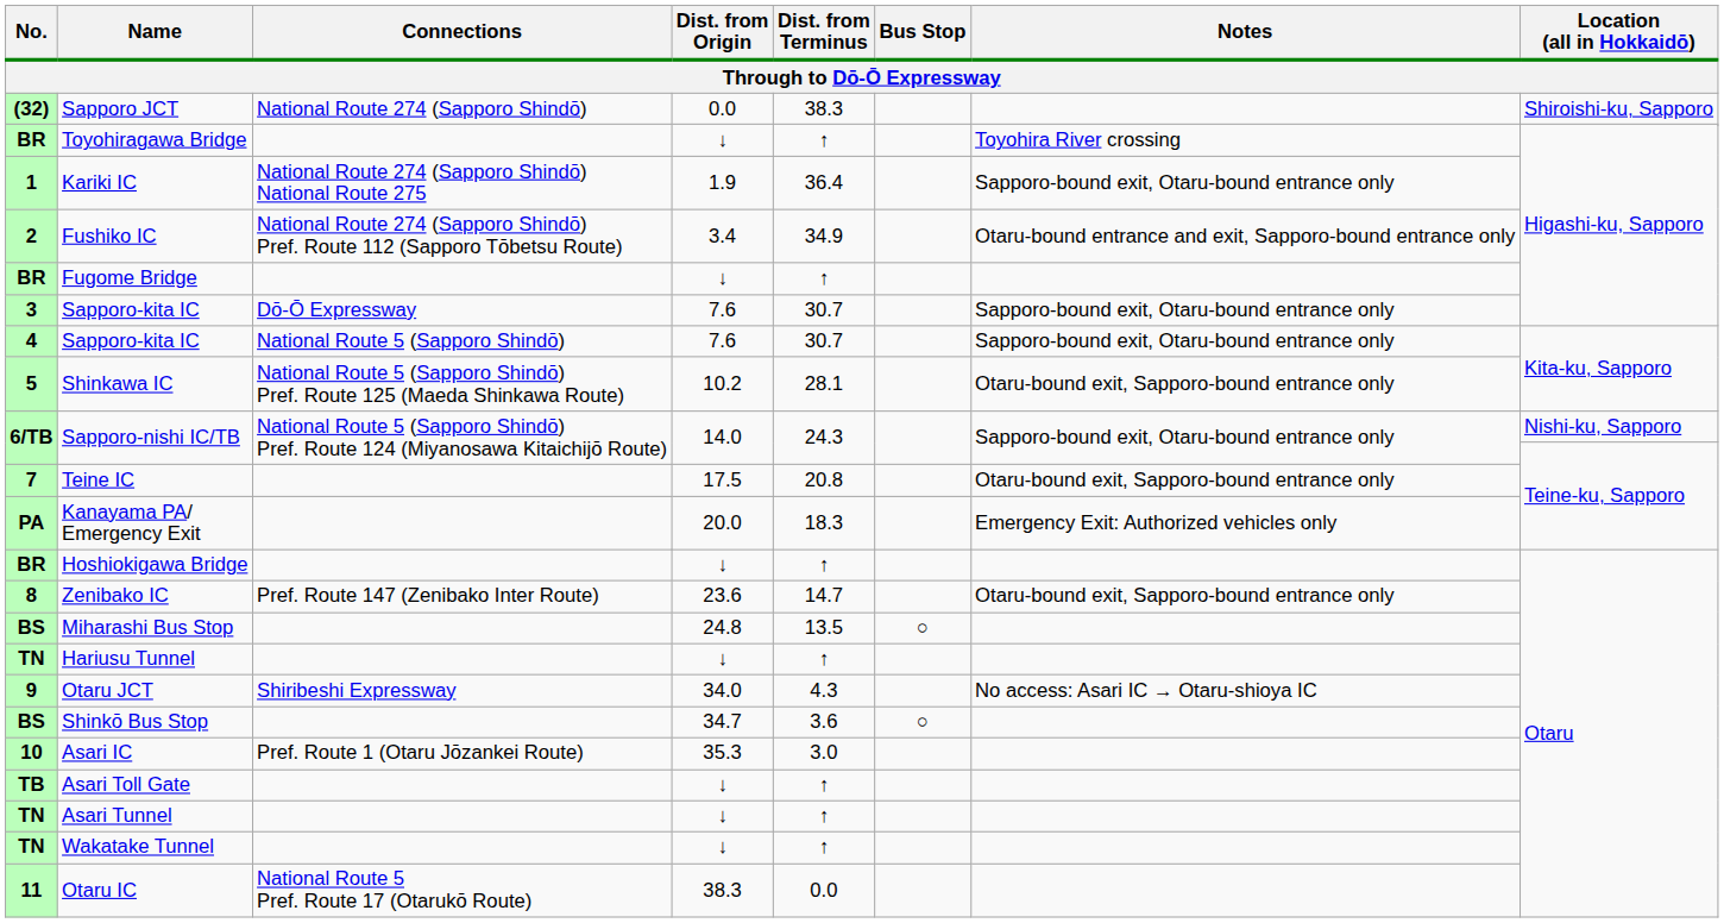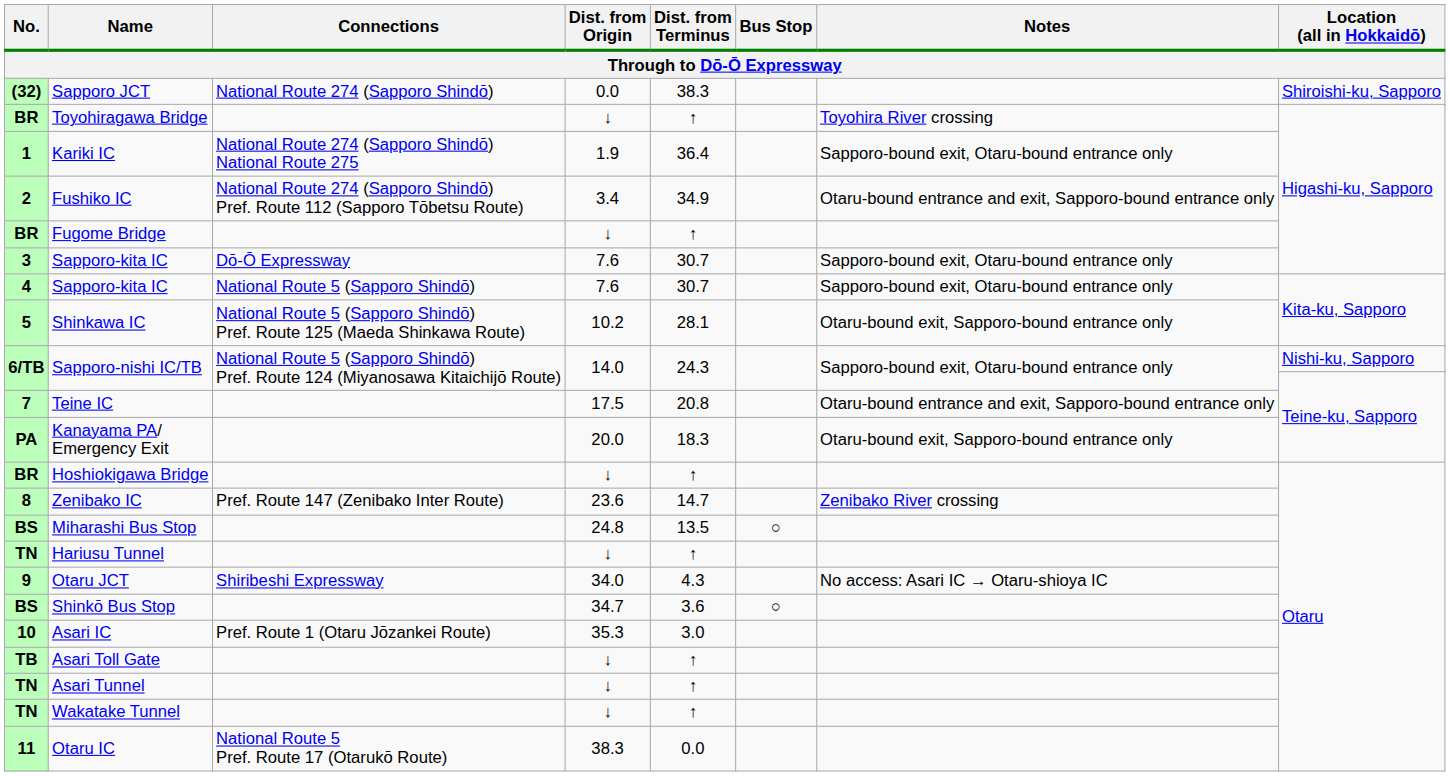Teine IC | Notes: Otaru-bound exit, Sapporo-bound entrance only -> Otaru-bound entrance and exit, Sapporo-bound entrance only
Kanayama PA/ Emergency Exit | Notes: Emergency Exit: Authorized vehicles only -> Otaru-bound exit, Sapporo-bound entrance only
Zenibako IC | Notes: Otaru-bound exit, Sapporo-bound entrance only -> Zenibako River crossing
